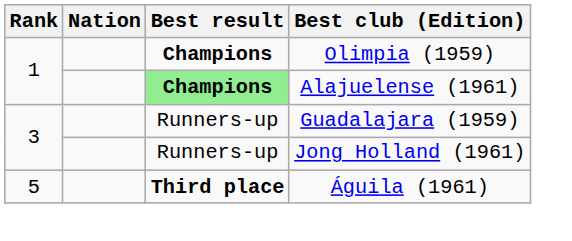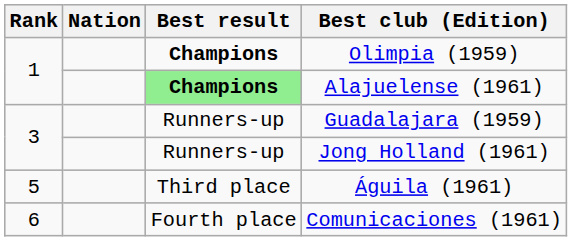Águila (1961) | Best result: bold -> normal
+ row: 6 | Fourth place | Comunicaciones (1961)
